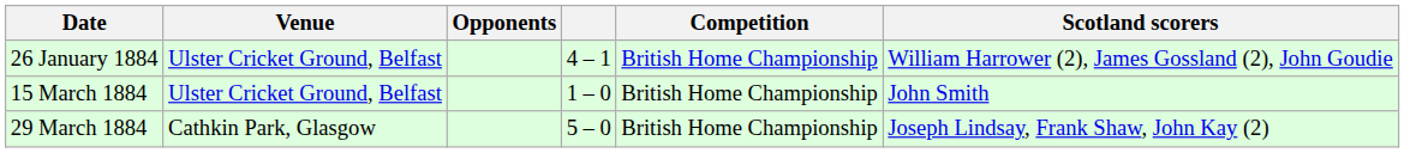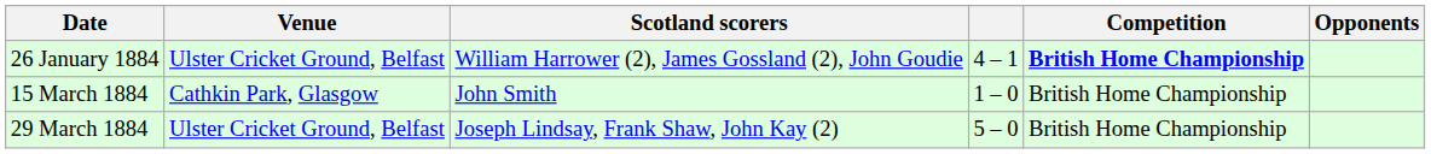columns swapped: Opponents <-> Scotland scorers
26 January 1884 | Competition: normal -> bold
15 March 1884 | Venue: Ulster Cricket Ground, Belfast -> Cathkin Park, Glasgow
29 March 1884 | Venue: Cathkin Park, Glasgow -> Ulster Cricket Ground, Belfast
